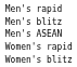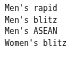- row: Women's rapid
